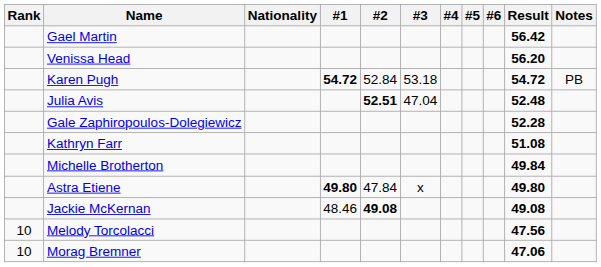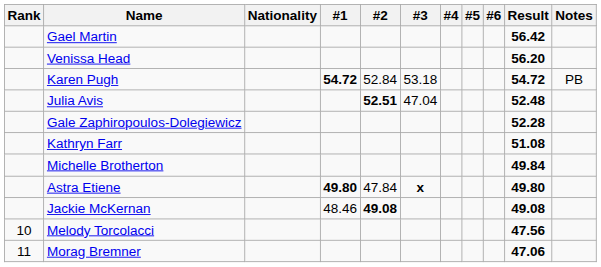Astra Etiene | #3: normal -> bold
Morag Bremner | Rank: 10 -> 11
